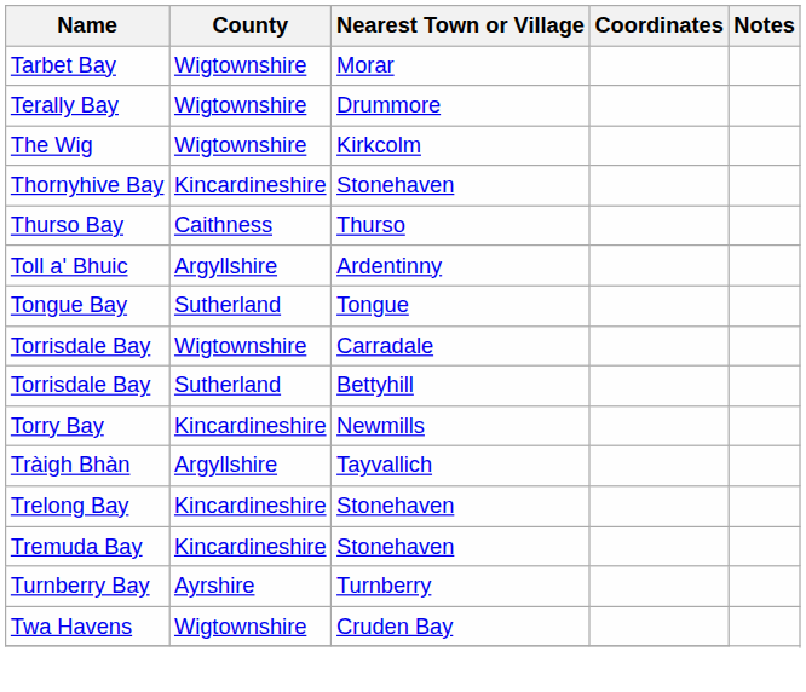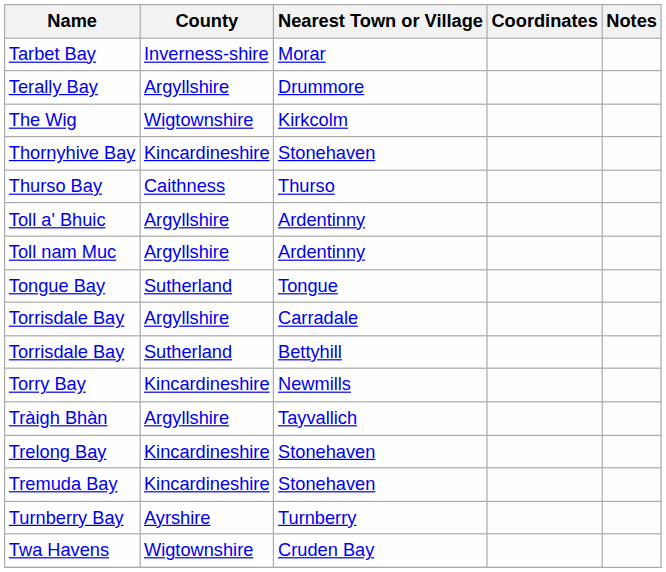Tarbet Bay | County: Wigtownshire -> Inverness-shire
Terally Bay | County: Wigtownshire -> Argyllshire
+ row: Toll nam Muc | Argyllshire | Ardentinny
Torrisdale Bay / Carradale | County: Wigtownshire -> Argyllshire
